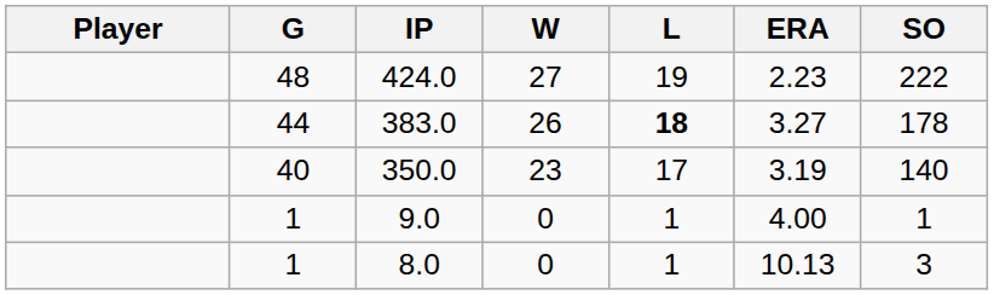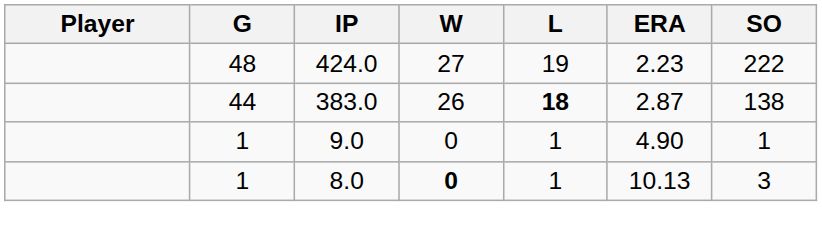383.0 | ERA: 3.27 -> 2.87
383.0 | SO: 178 -> 138
- row: 40 | 350.0 | 23 | 17 | 3.19 | 140
9.0 | ERA: 4.00 -> 4.90
8.0 | W: normal -> bold
